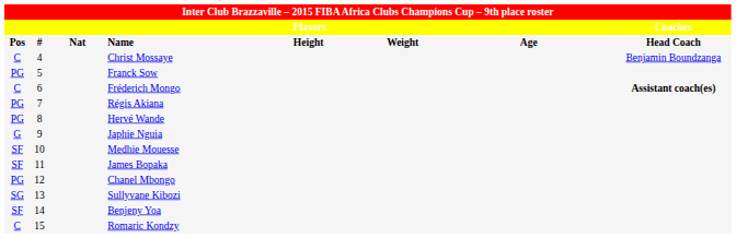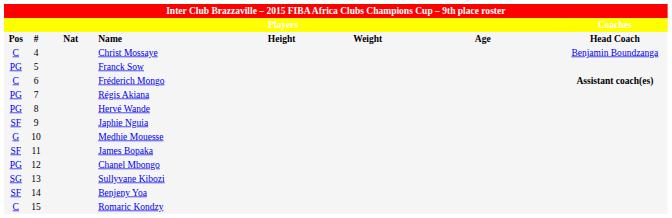Japhie Nguia | column 1: G -> SF
Medhie Mouesse | column 1: SF -> G
